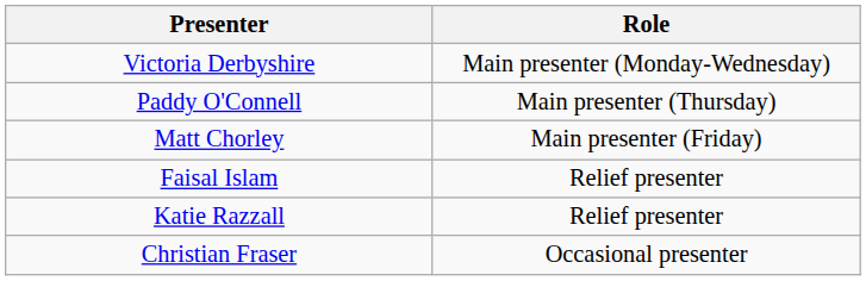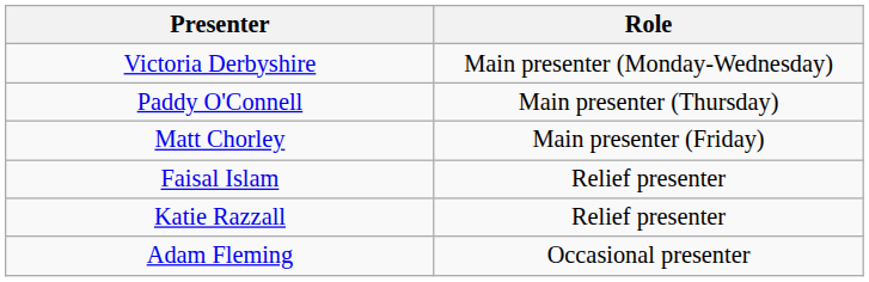- row: Christian Fraser | Occasional presenter
+ row: Adam Fleming | Occasional presenter
